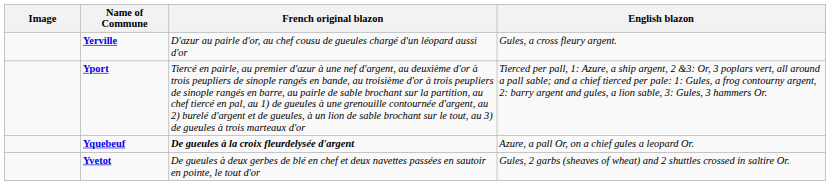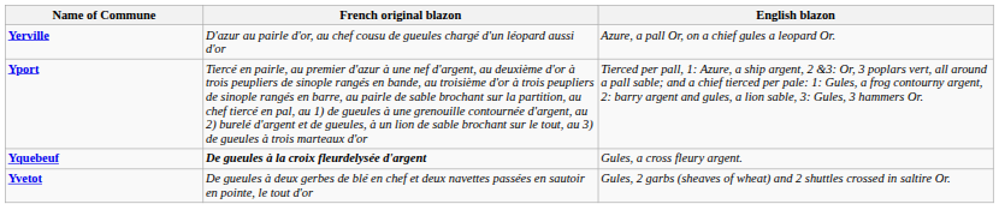- column: Image
Yerville | English blazon: Gules, a cross fleury argent. -> Azure, a pall Or, on a chief gules a leopard Or.
Yquebeuf | English blazon: Azure, a pall Or, on a chief gules a leopard Or. -> Gules, a cross fleury argent.
